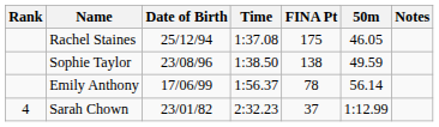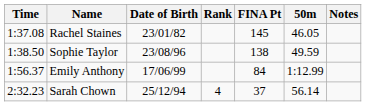columns swapped: Rank <-> Time
Rachel Staines | Date of Birth: 25/12/94 -> 23/01/82
Rachel Staines | FINA Pt: 175 -> 145
Emily Anthony | FINA Pt: 78 -> 84
Emily Anthony | 50m: 56.14 -> 1:12.99
Sarah Chown | Date of Birth: 23/01/82 -> 25/12/94
Sarah Chown | 50m: 1:12.99 -> 56.14
